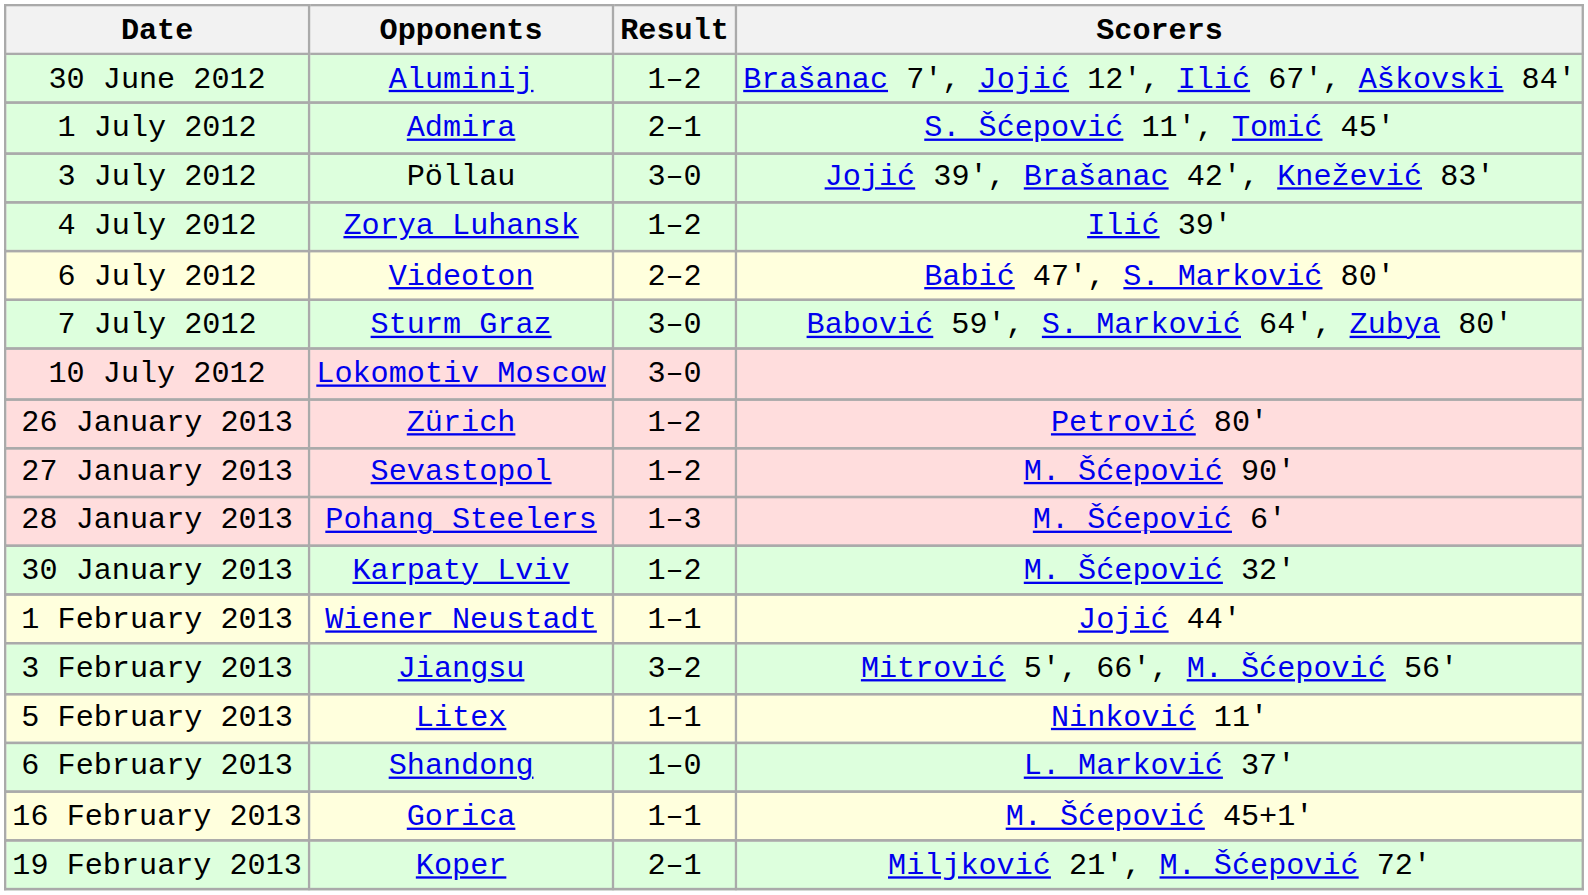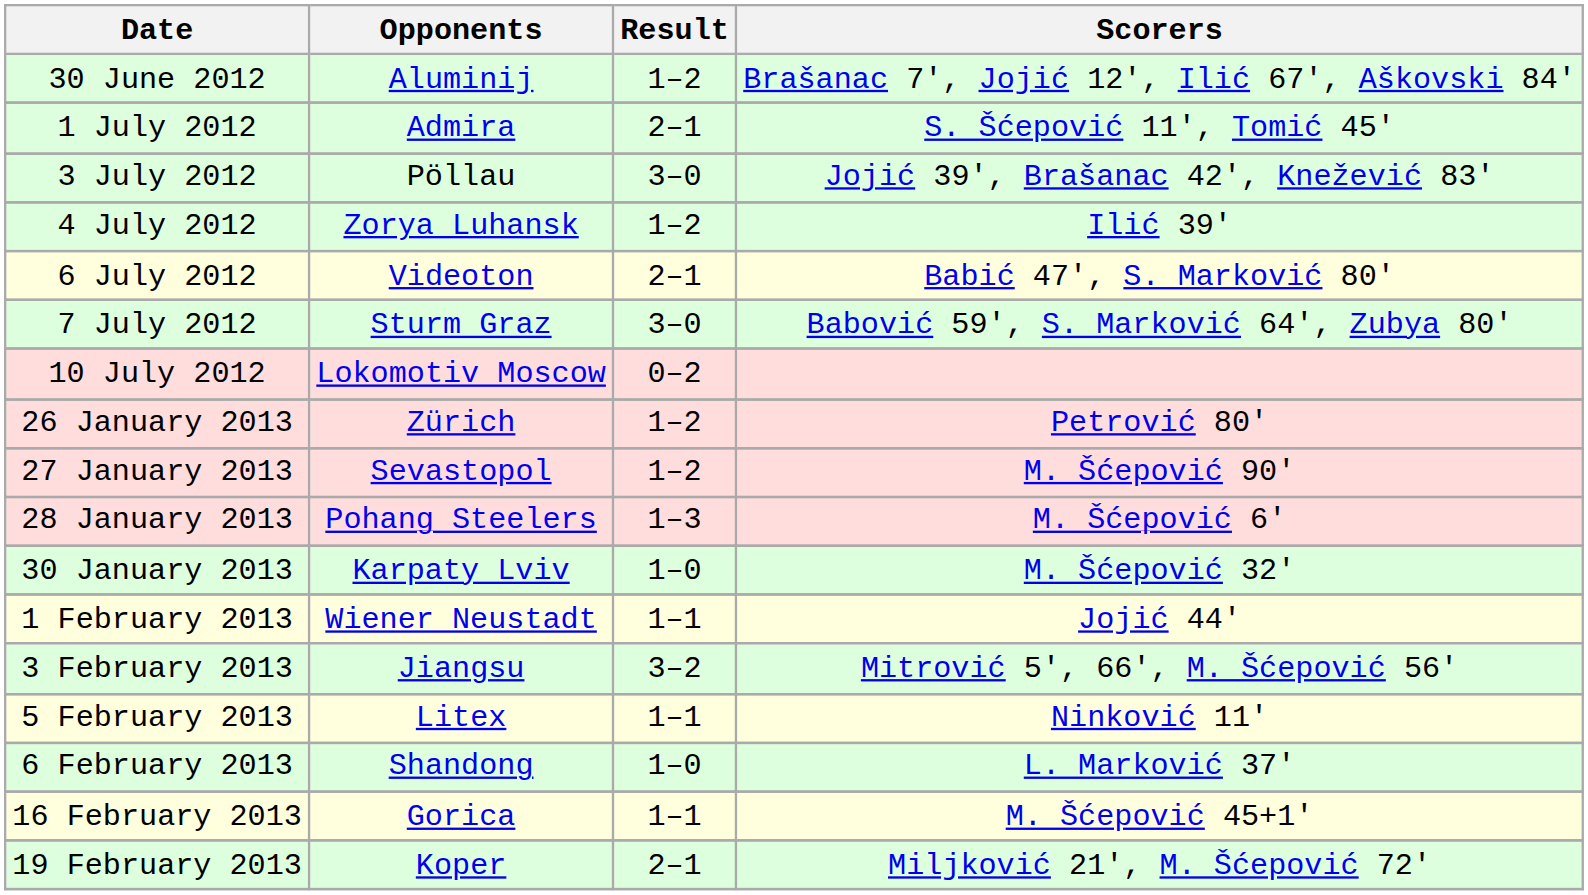6 July 2012 | Result: 2–2 -> 2–1
10 July 2012 | Result: 3–0 -> 0–2
30 January 2013 | Result: 1–2 -> 1–0
